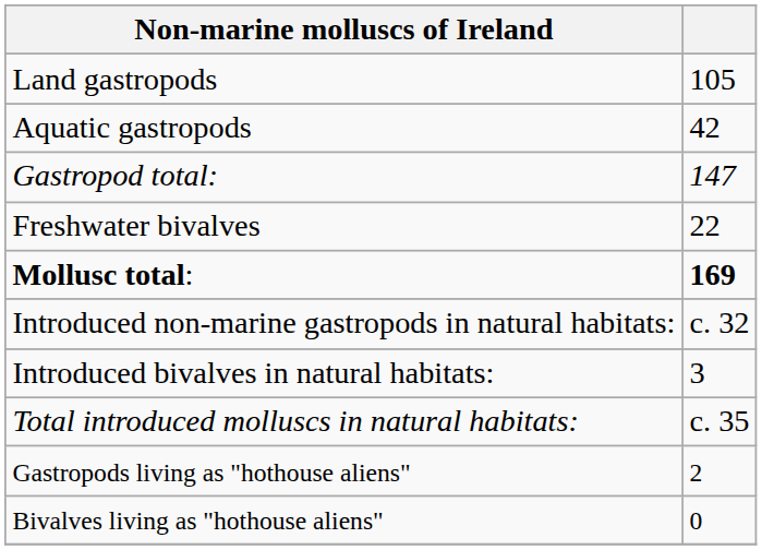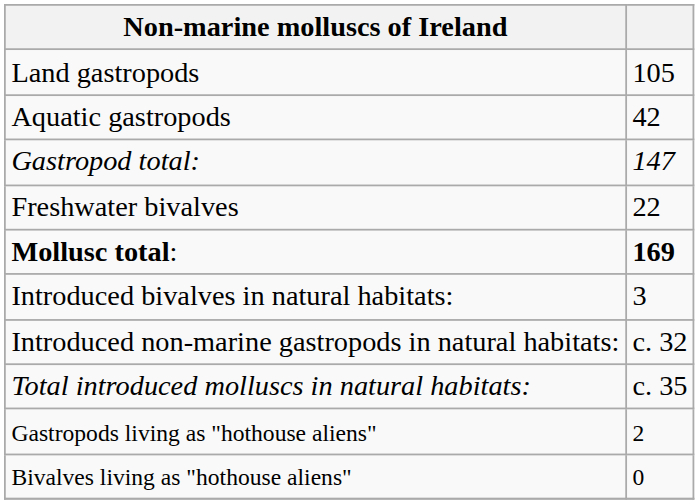rows swapped: Introduced non-marine gastropods in natural habitats: <-> Introduced bivalves in natural habitats:
